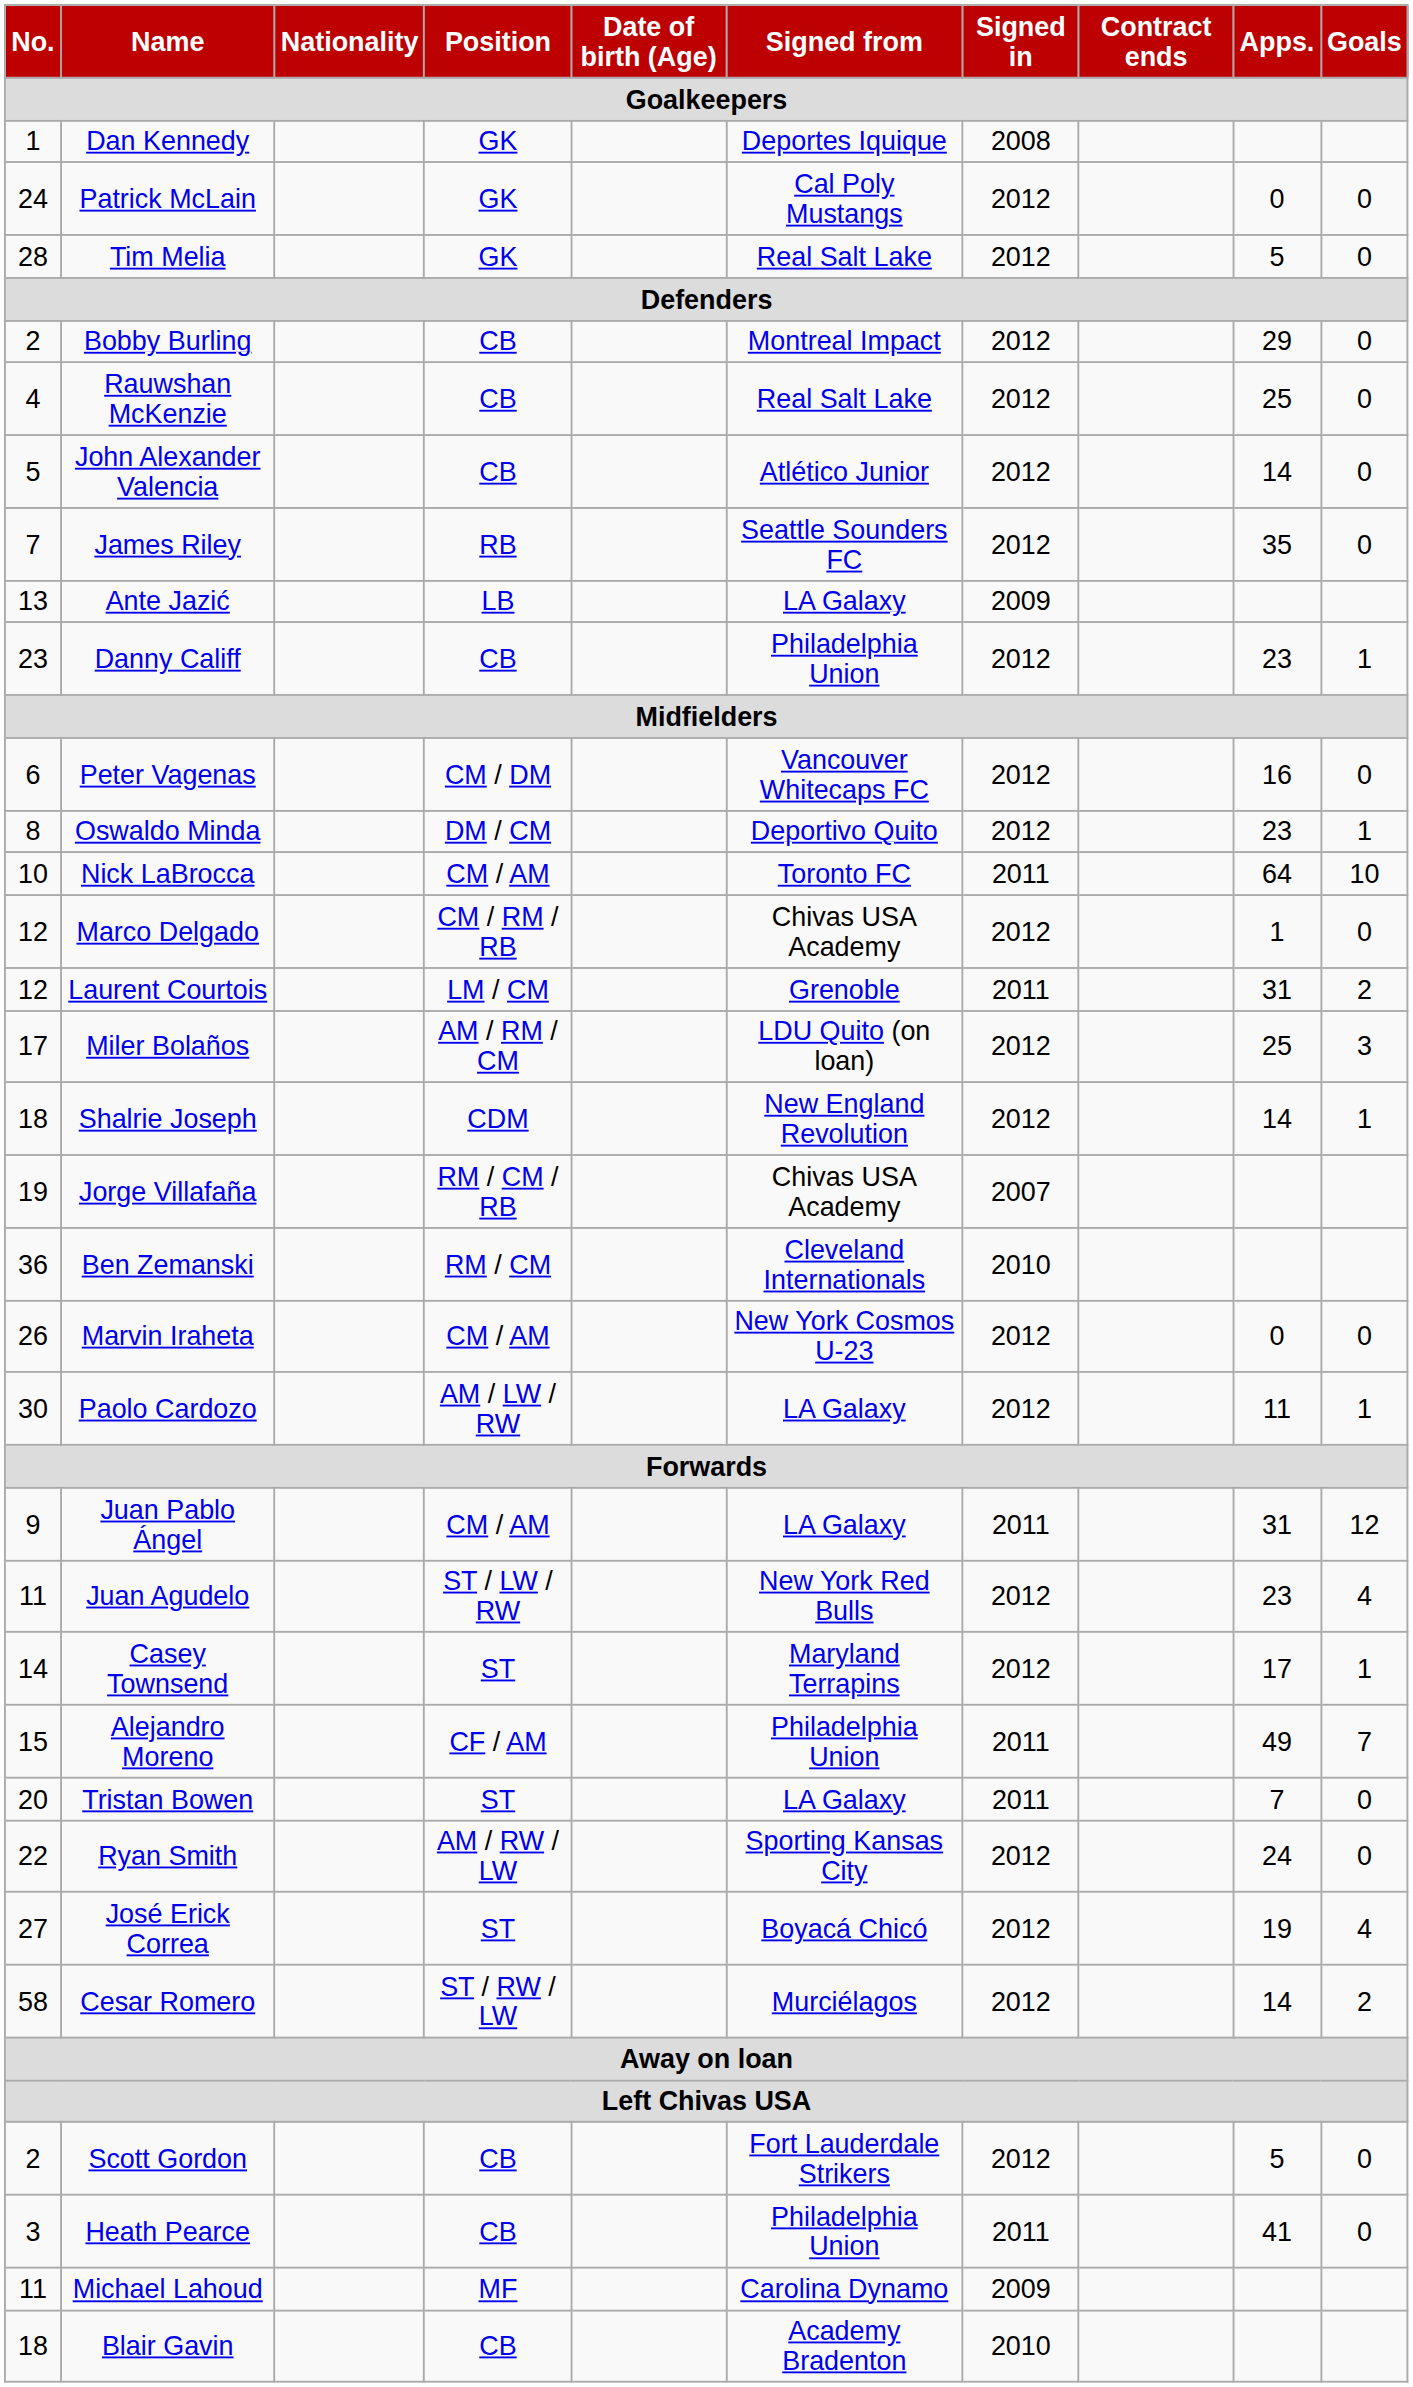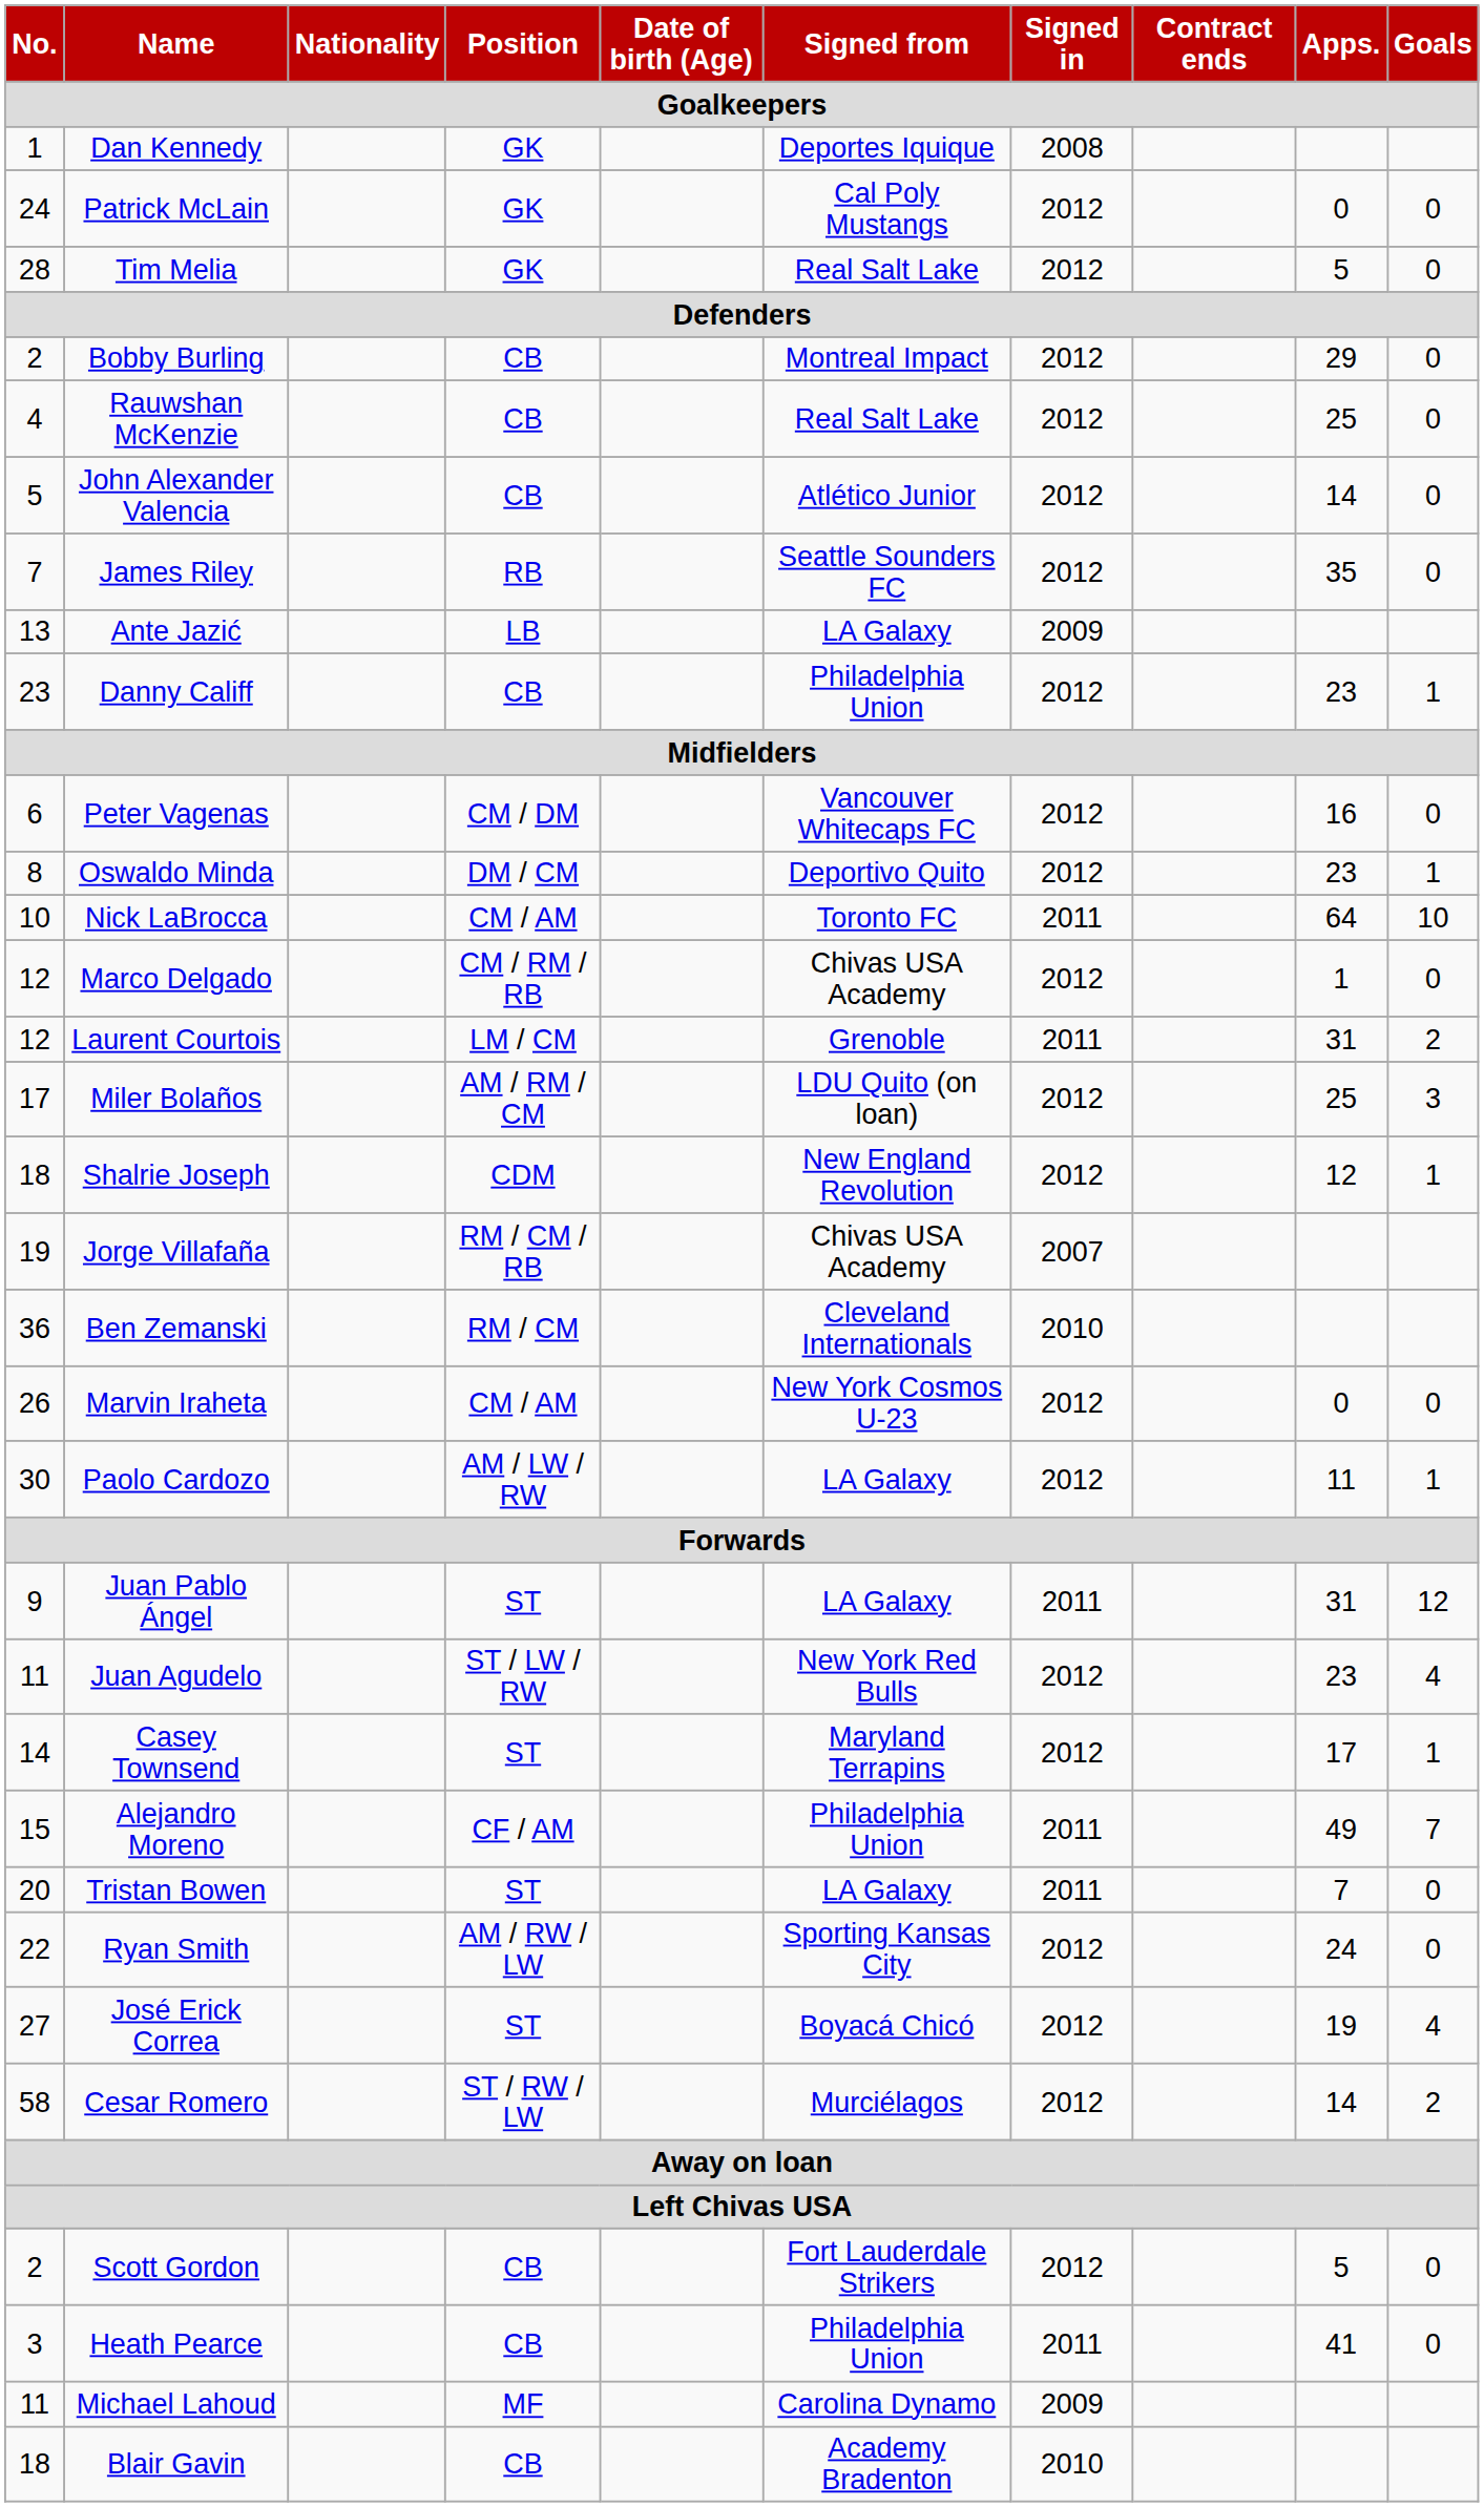Shalrie Joseph | Apps.: 14 -> 12
Juan Pablo Ángel | Position: CM / AM -> ST
